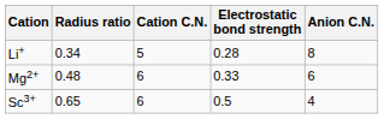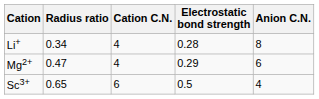Li+ | Cation C.N.: 5 -> 4
Mg2+ | Radius ratio: 0.48 -> 0.47
Mg2+ | Cation C.N.: 6 -> 4
Mg2+ | Electrostatic bond strength: 0.33 -> 0.29
